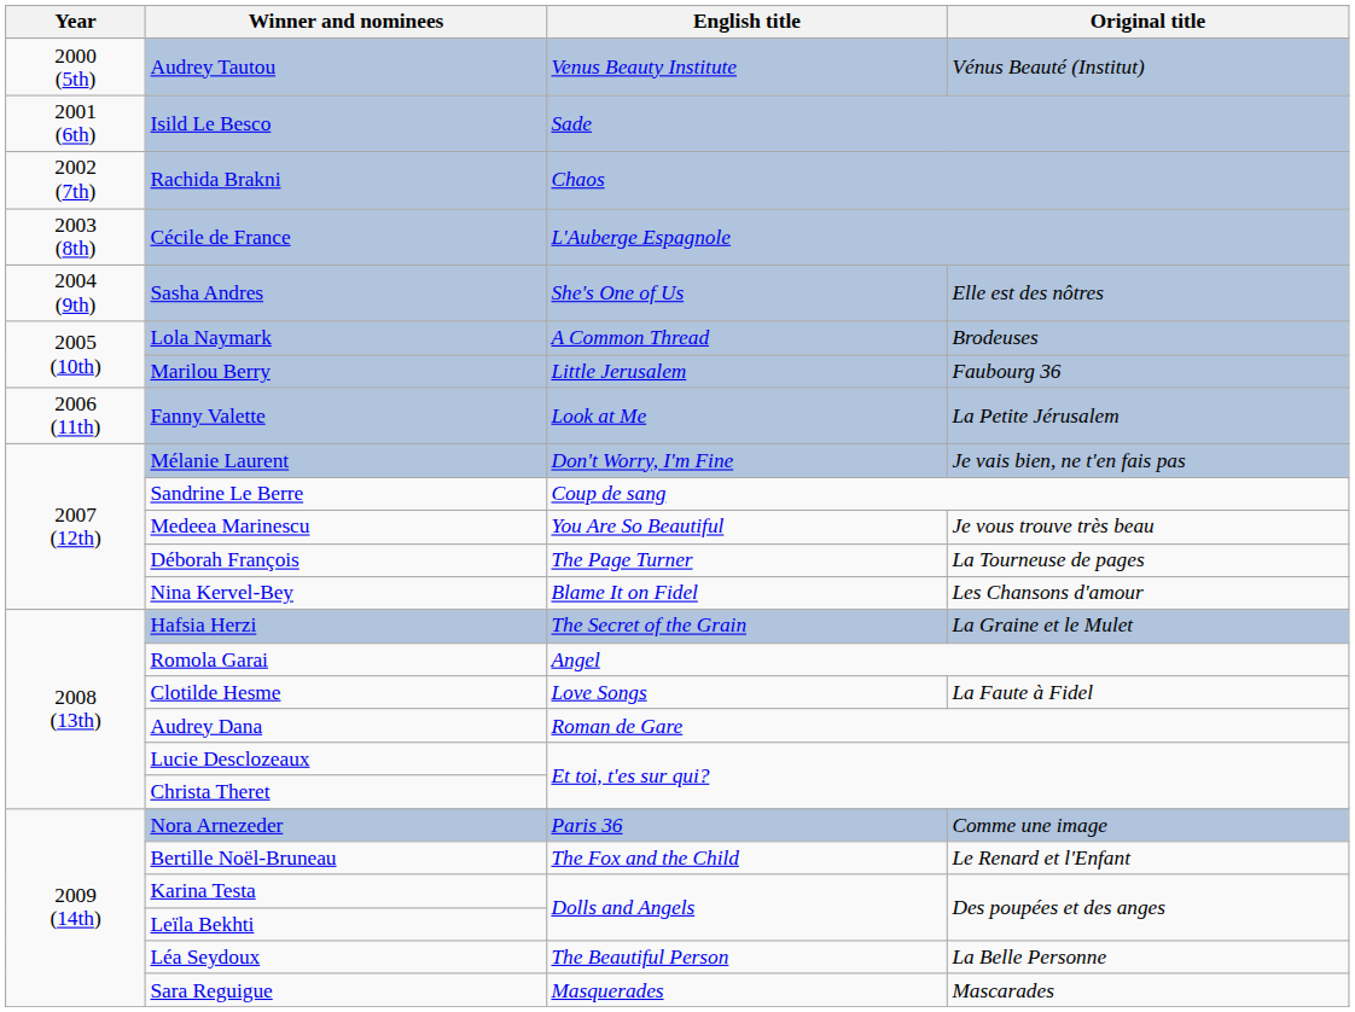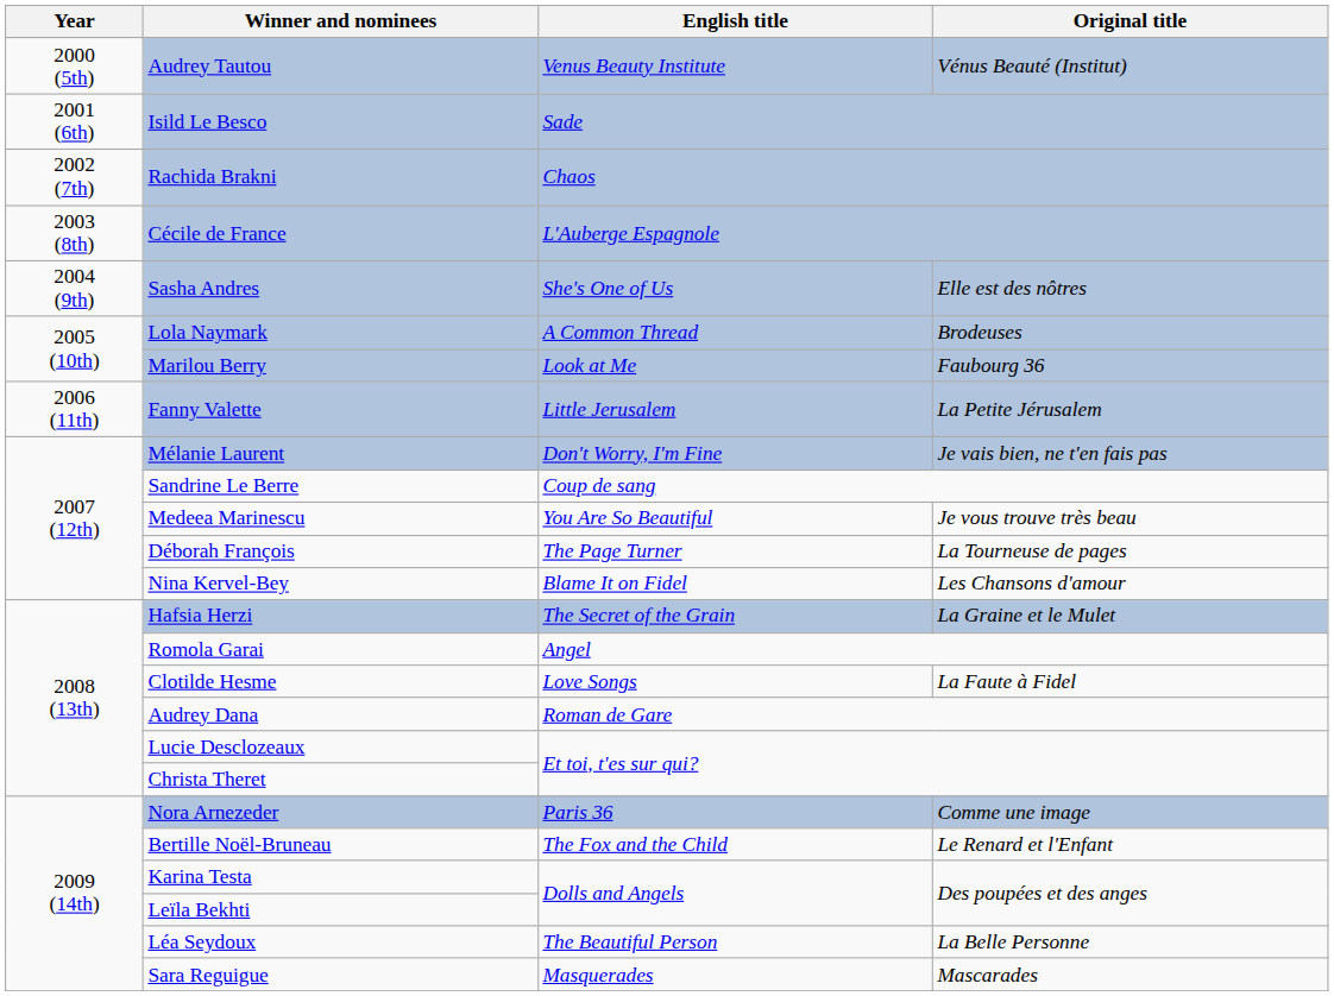Marilou Berry | English title: Little Jerusalem -> Look at Me
Fanny Valette | English title: Look at Me -> Little Jerusalem
